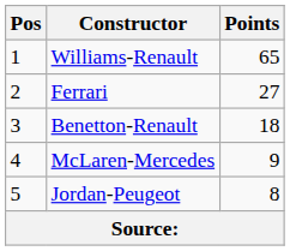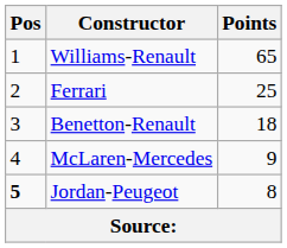Ferrari | Points: 27 -> 25
Jordan-Peugeot | Pos: normal -> bold
